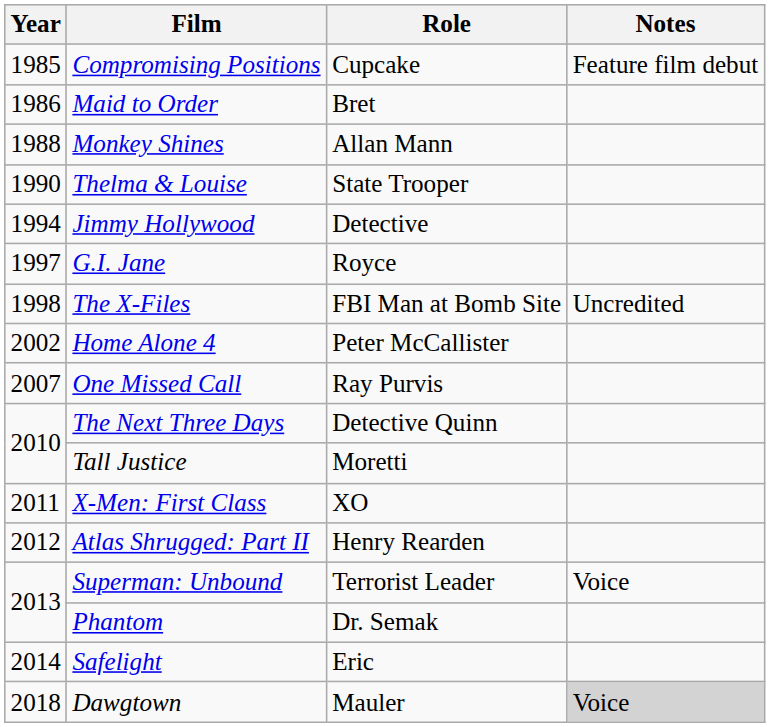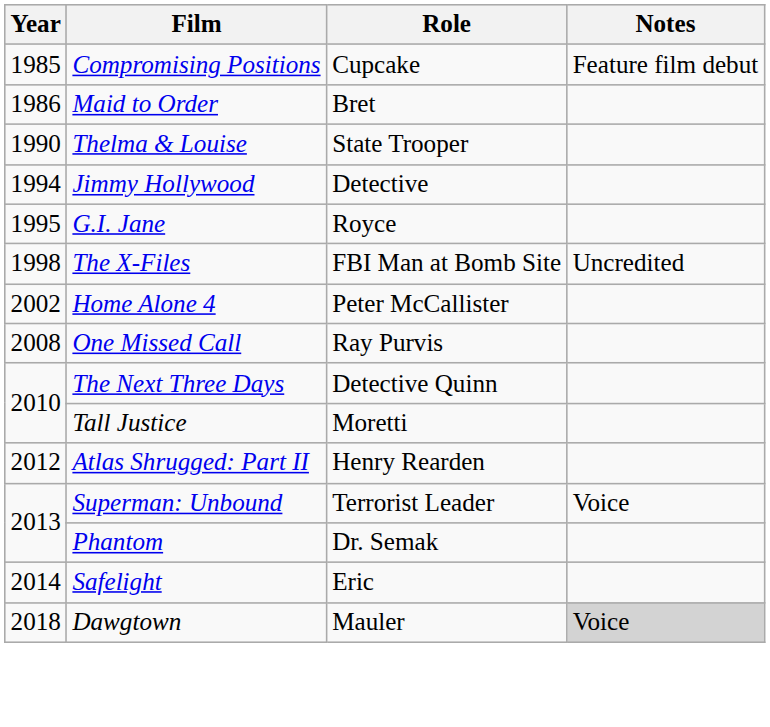- row: 1988 | Monkey Shines | Allan Mann
G.I. Jane | Year: 1997 -> 1995
One Missed Call | Year: 2007 -> 2008
- row: 2011 | X-Men: First Class | XO
